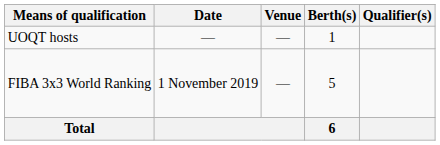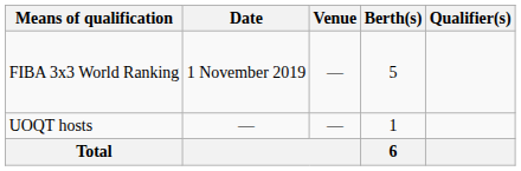rows swapped: UOQT hosts <-> FIBA 3x3 World Ranking
